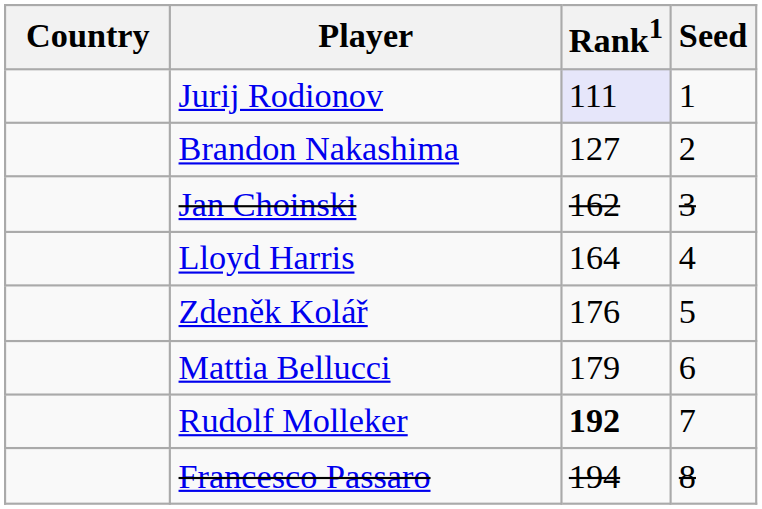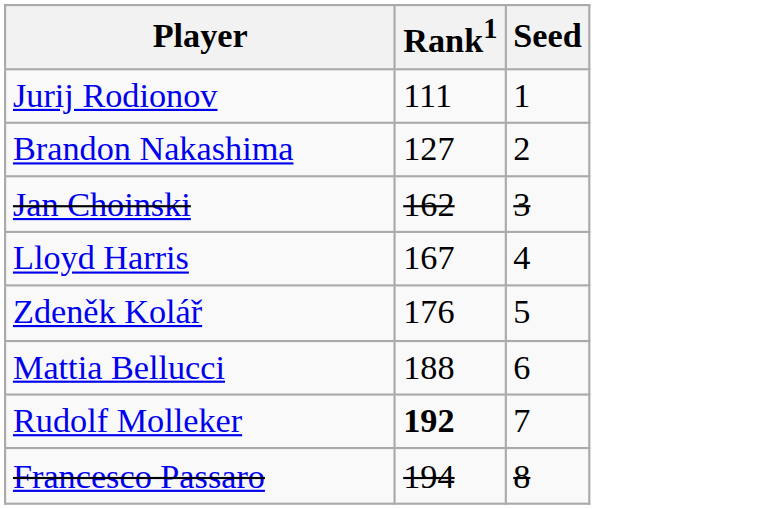- column: Country
Jurij Rodionov | Rank1: lavender background -> no background
Lloyd Harris | Rank1: 164 -> 167
Mattia Bellucci | Rank1: 179 -> 188
